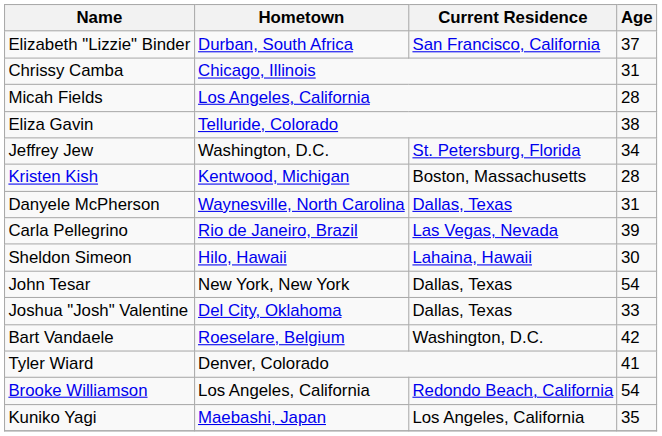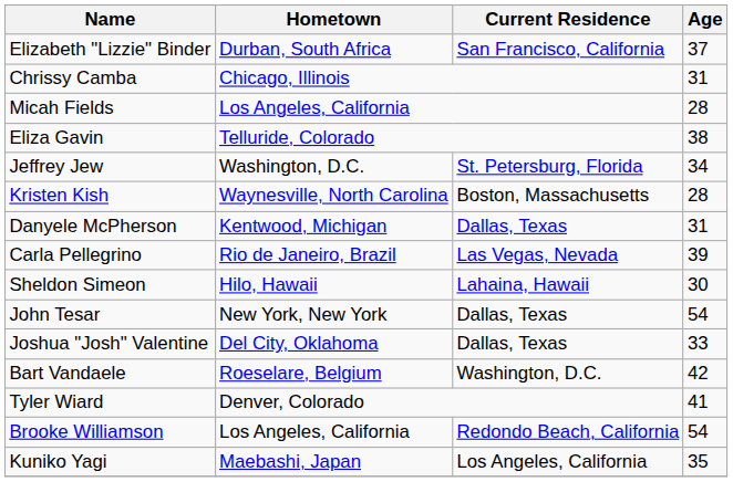Kristen Kish | Hometown: Kentwood, Michigan -> Waynesville, North Carolina
Danyele McPherson | Hometown: Waynesville, North Carolina -> Kentwood, Michigan
